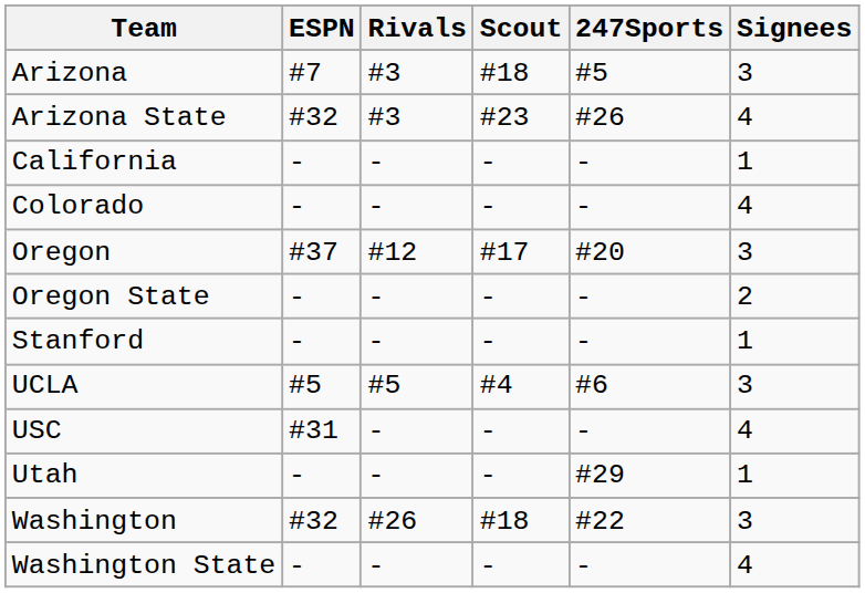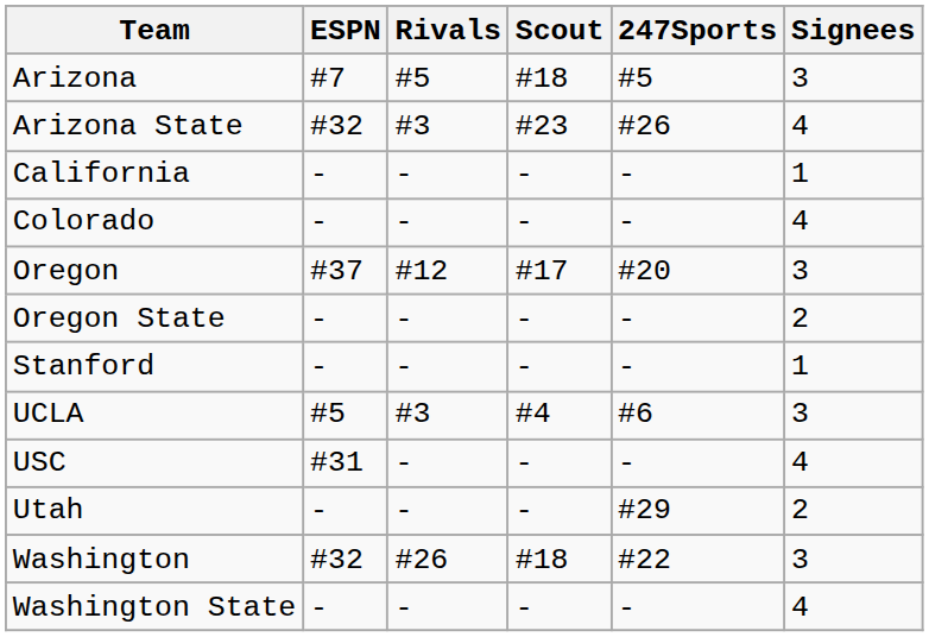Arizona | Rivals: #3 -> #5
UCLA | Rivals: #5 -> #3
Utah | Signees: 1 -> 2
